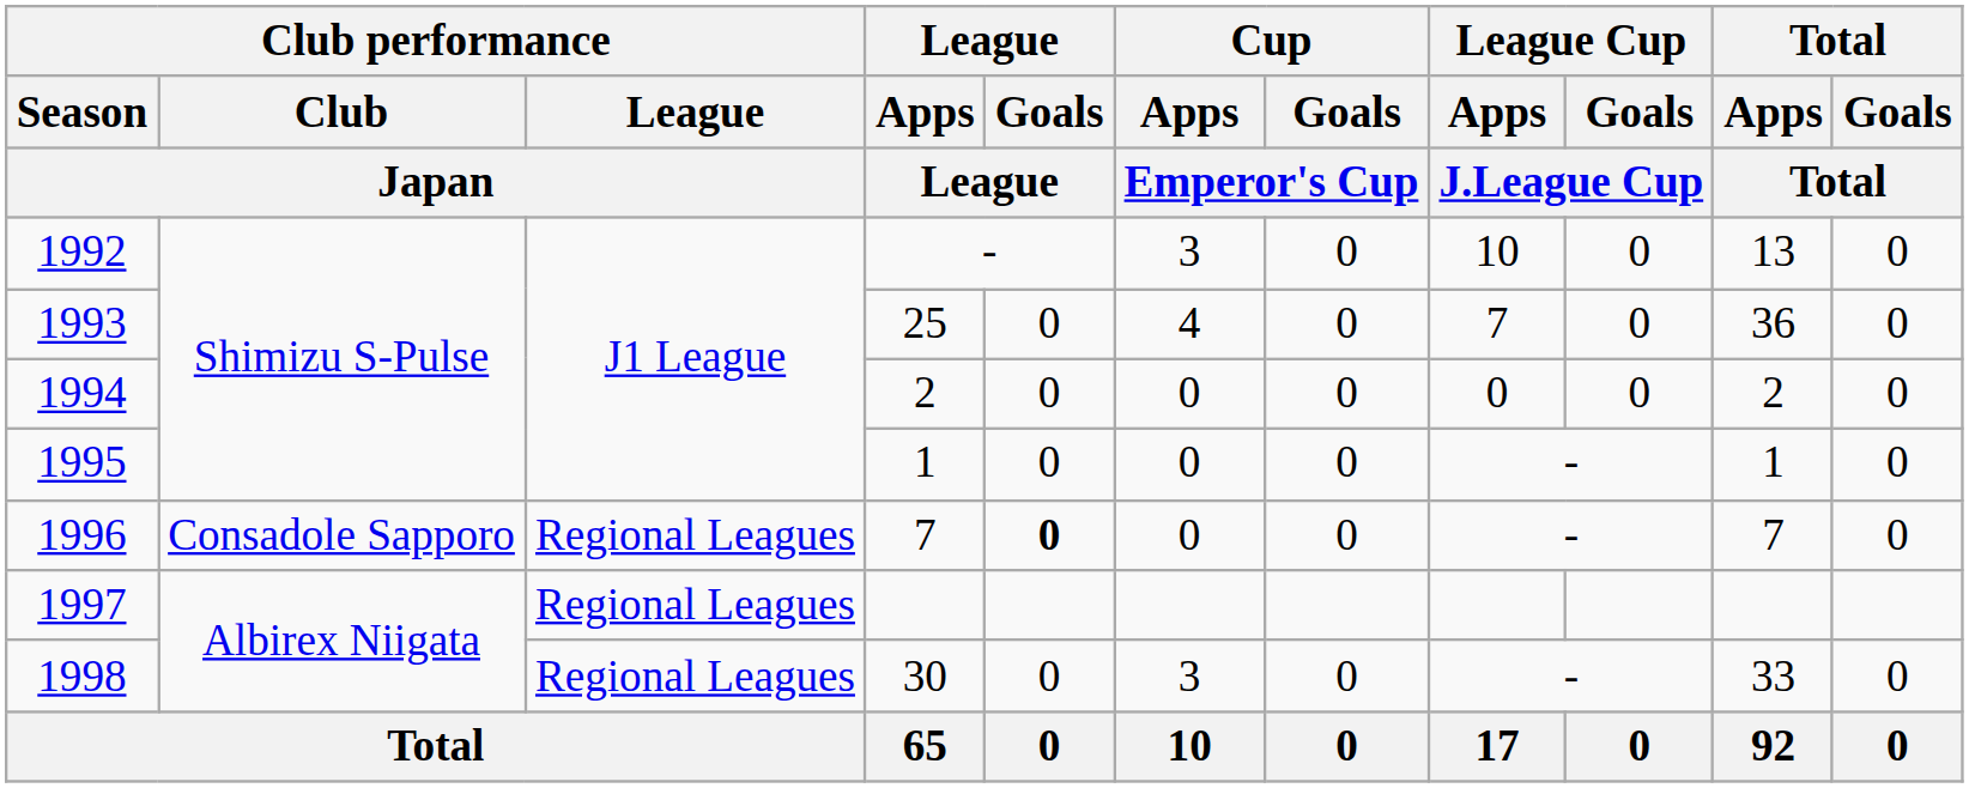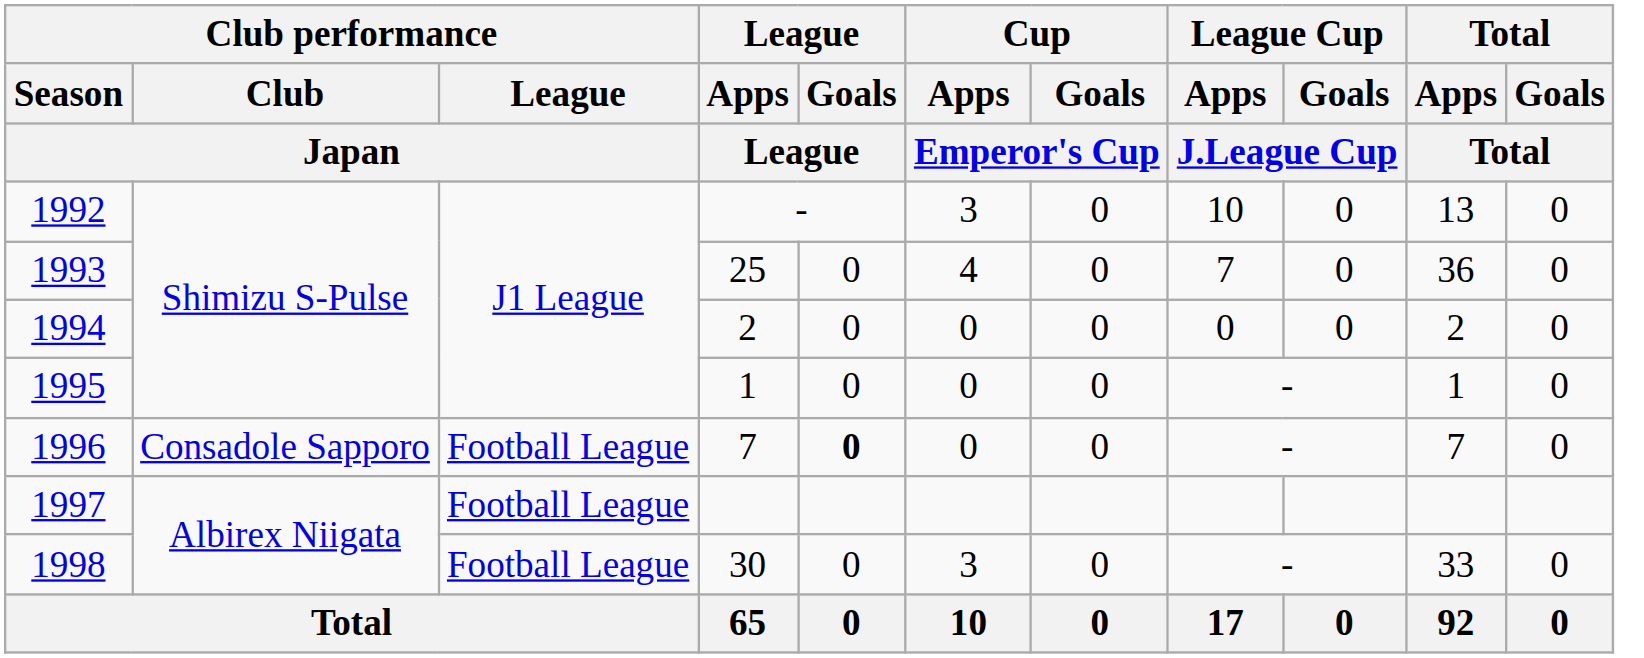1996 | Club performance / League / Japan: Regional Leagues -> Football League
1997 | Club performance / League / Japan: Regional Leagues -> Football League
1998 | Club performance / League / Japan: Regional Leagues -> Football League
